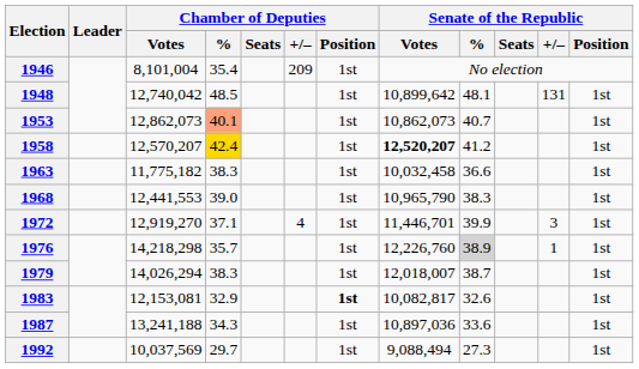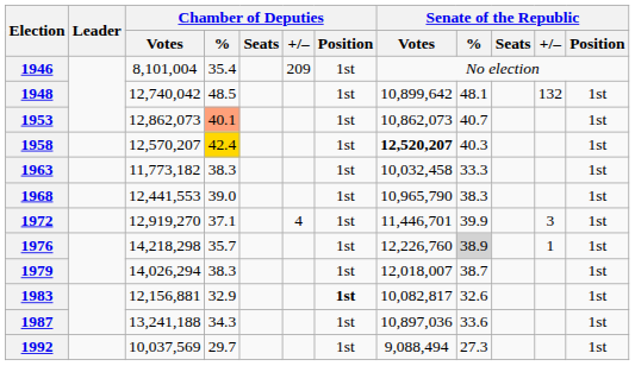1948 | Senate of the Republic / +/–: 131 -> 132
1958 | Senate of the Republic / %: 41.2 -> 40.3
1963 | Chamber of Deputies / Votes: 11,775,182 -> 11,773,182
1963 | Senate of the Republic / %: 36.6 -> 33.3
1983 | Chamber of Deputies / Votes: 12,153,081 -> 12,156,881
